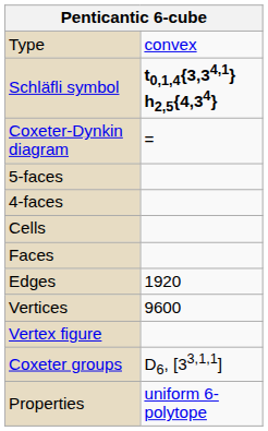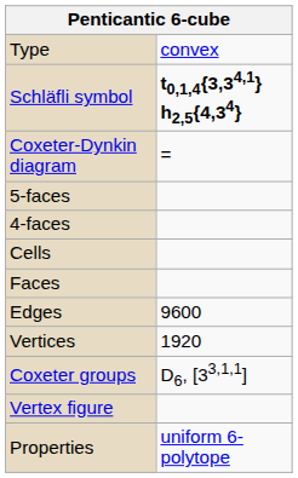Edges | column 2: 1920 -> 9600
Vertices | column 2: 9600 -> 1920
rows swapped: Vertex figure <-> Coxeter groups
